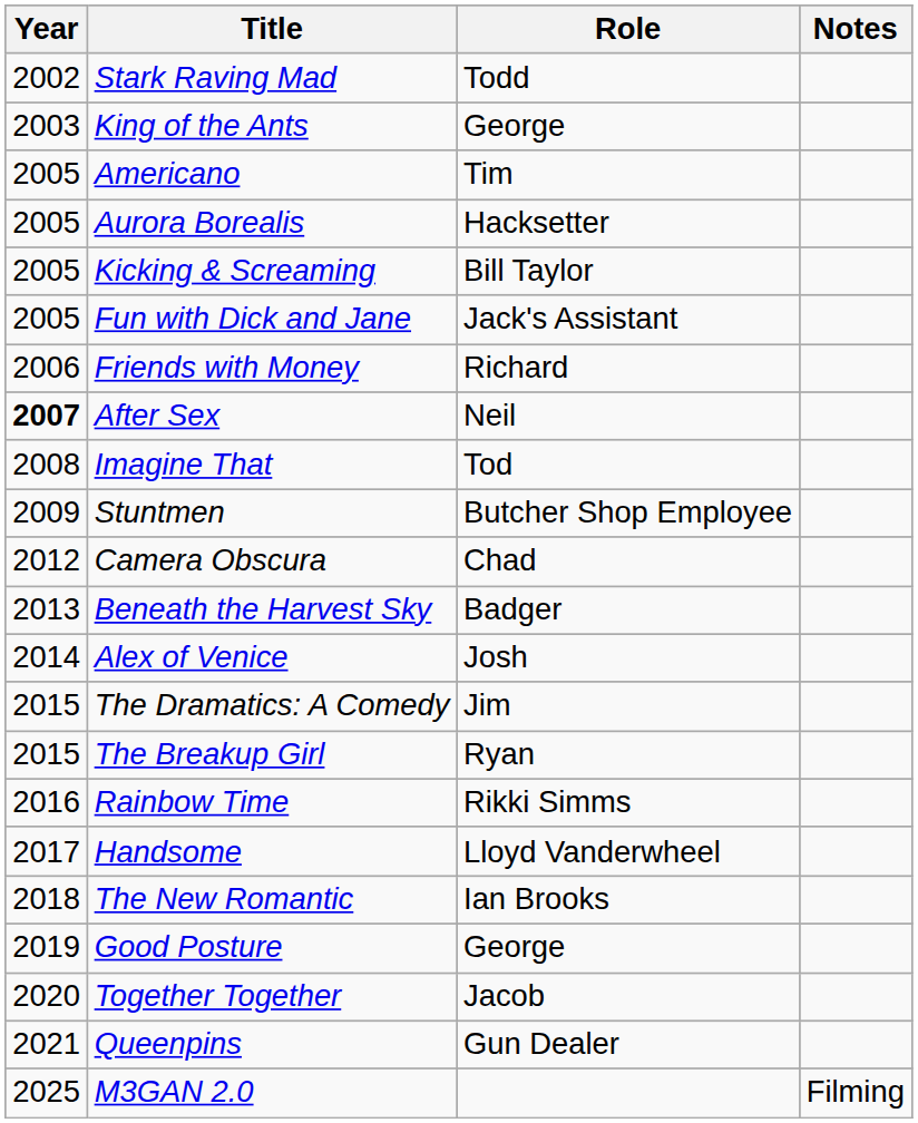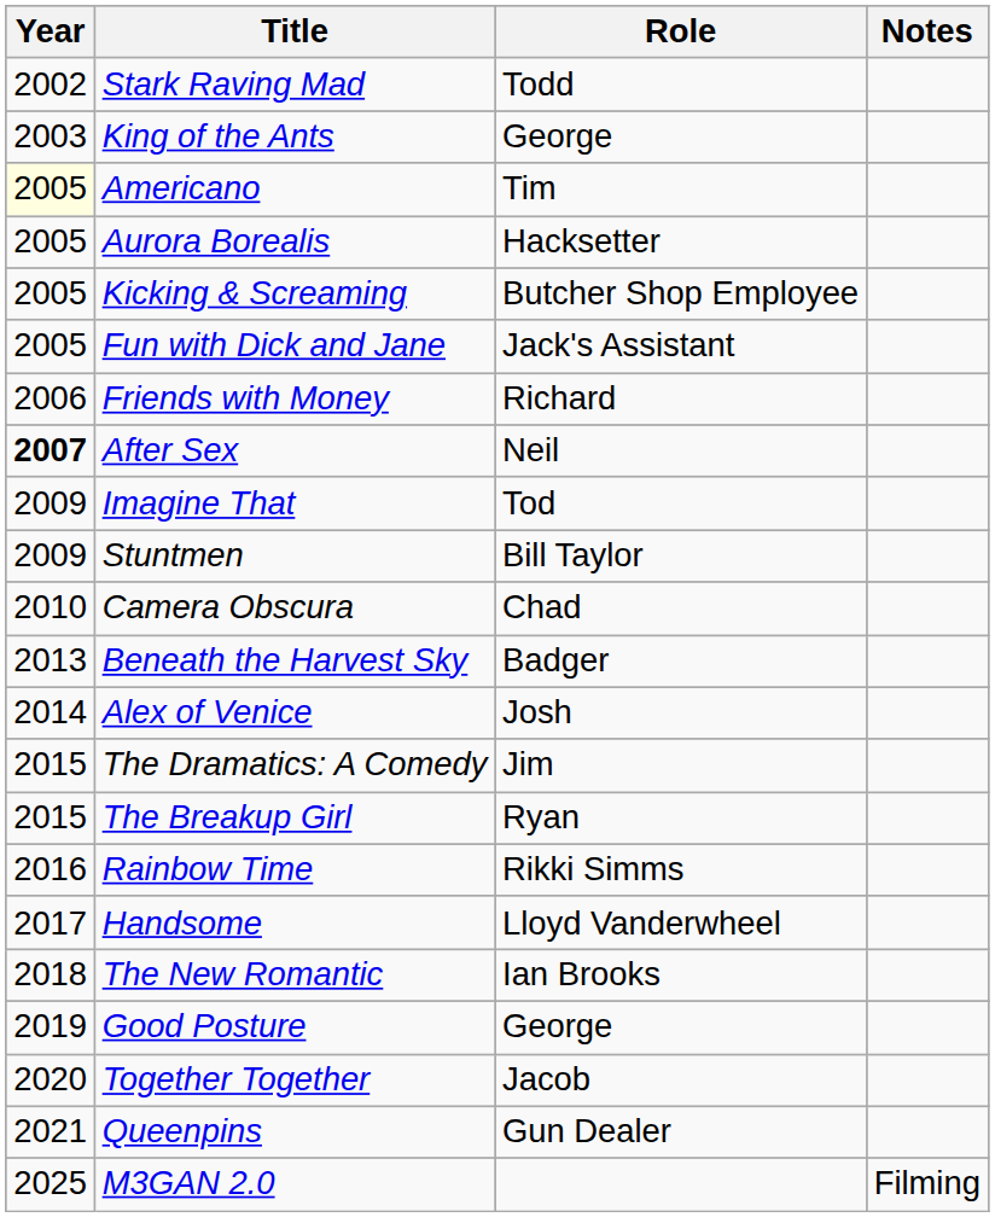Americano | Year: no background -> lightyellow background
Kicking & Screaming | Role: Bill Taylor -> Butcher Shop Employee
Imagine That | Year: 2008 -> 2009
Stuntmen | Role: Butcher Shop Employee -> Bill Taylor
Camera Obscura | Year: 2012 -> 2010
